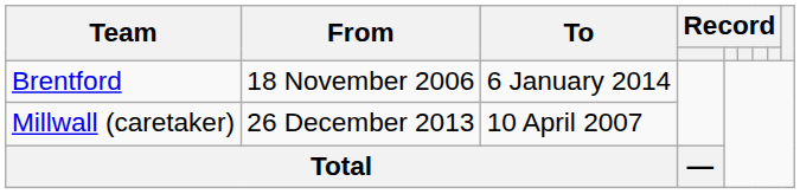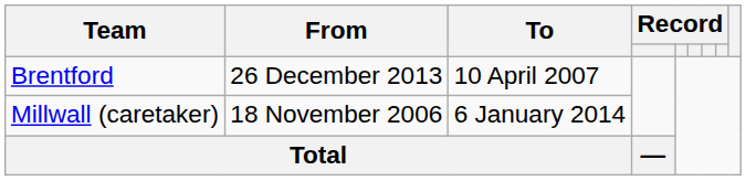Brentford | From: 18 November 2006 -> 26 December 2013
Brentford | To: 6 January 2014 -> 10 April 2007
Millwall (caretaker) | From: 26 December 2013 -> 18 November 2006
Millwall (caretaker) | To: 10 April 2007 -> 6 January 2014
